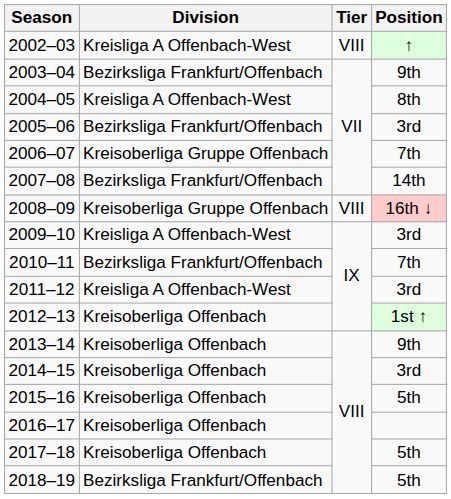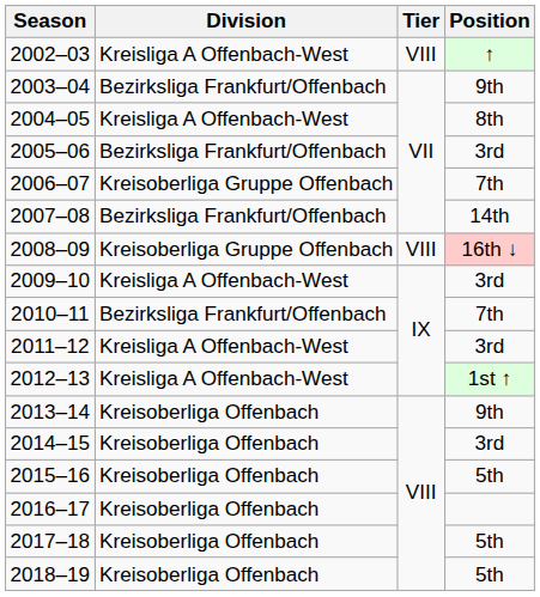2012–13 | Division: Kreisoberliga Offenbach -> Kreisliga A Offenbach-West
2018–19 | Division: Bezirksliga Frankfurt/Offenbach -> Kreisoberliga Offenbach
